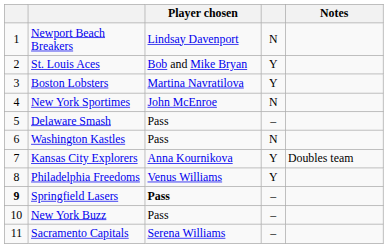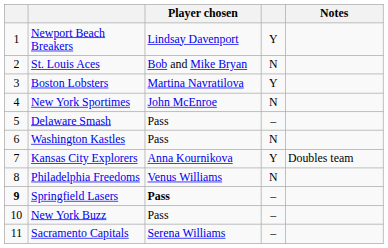Newport Beach Breakers | column 4: N -> Y
St. Louis Aces | column 4: Y -> N
Philadelphia Freedoms | column 4: Y -> N
